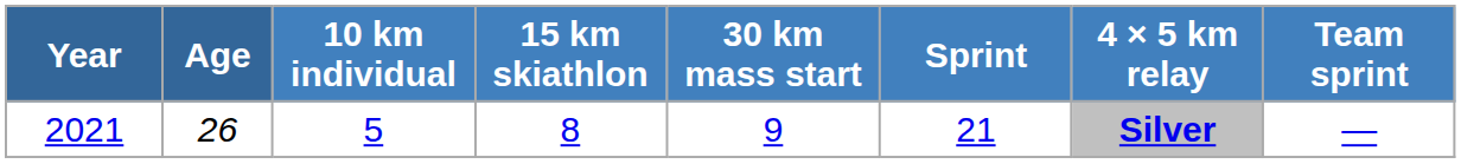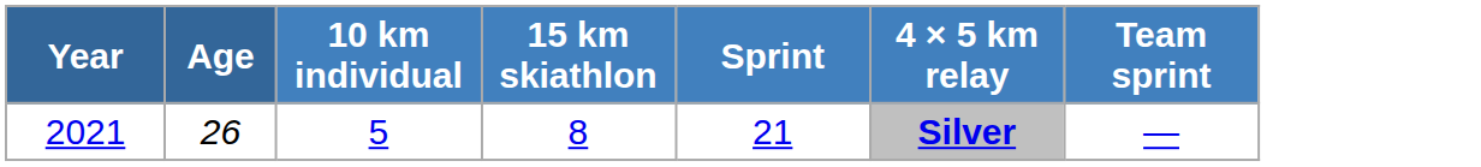- column: 30 km mass start | 9
